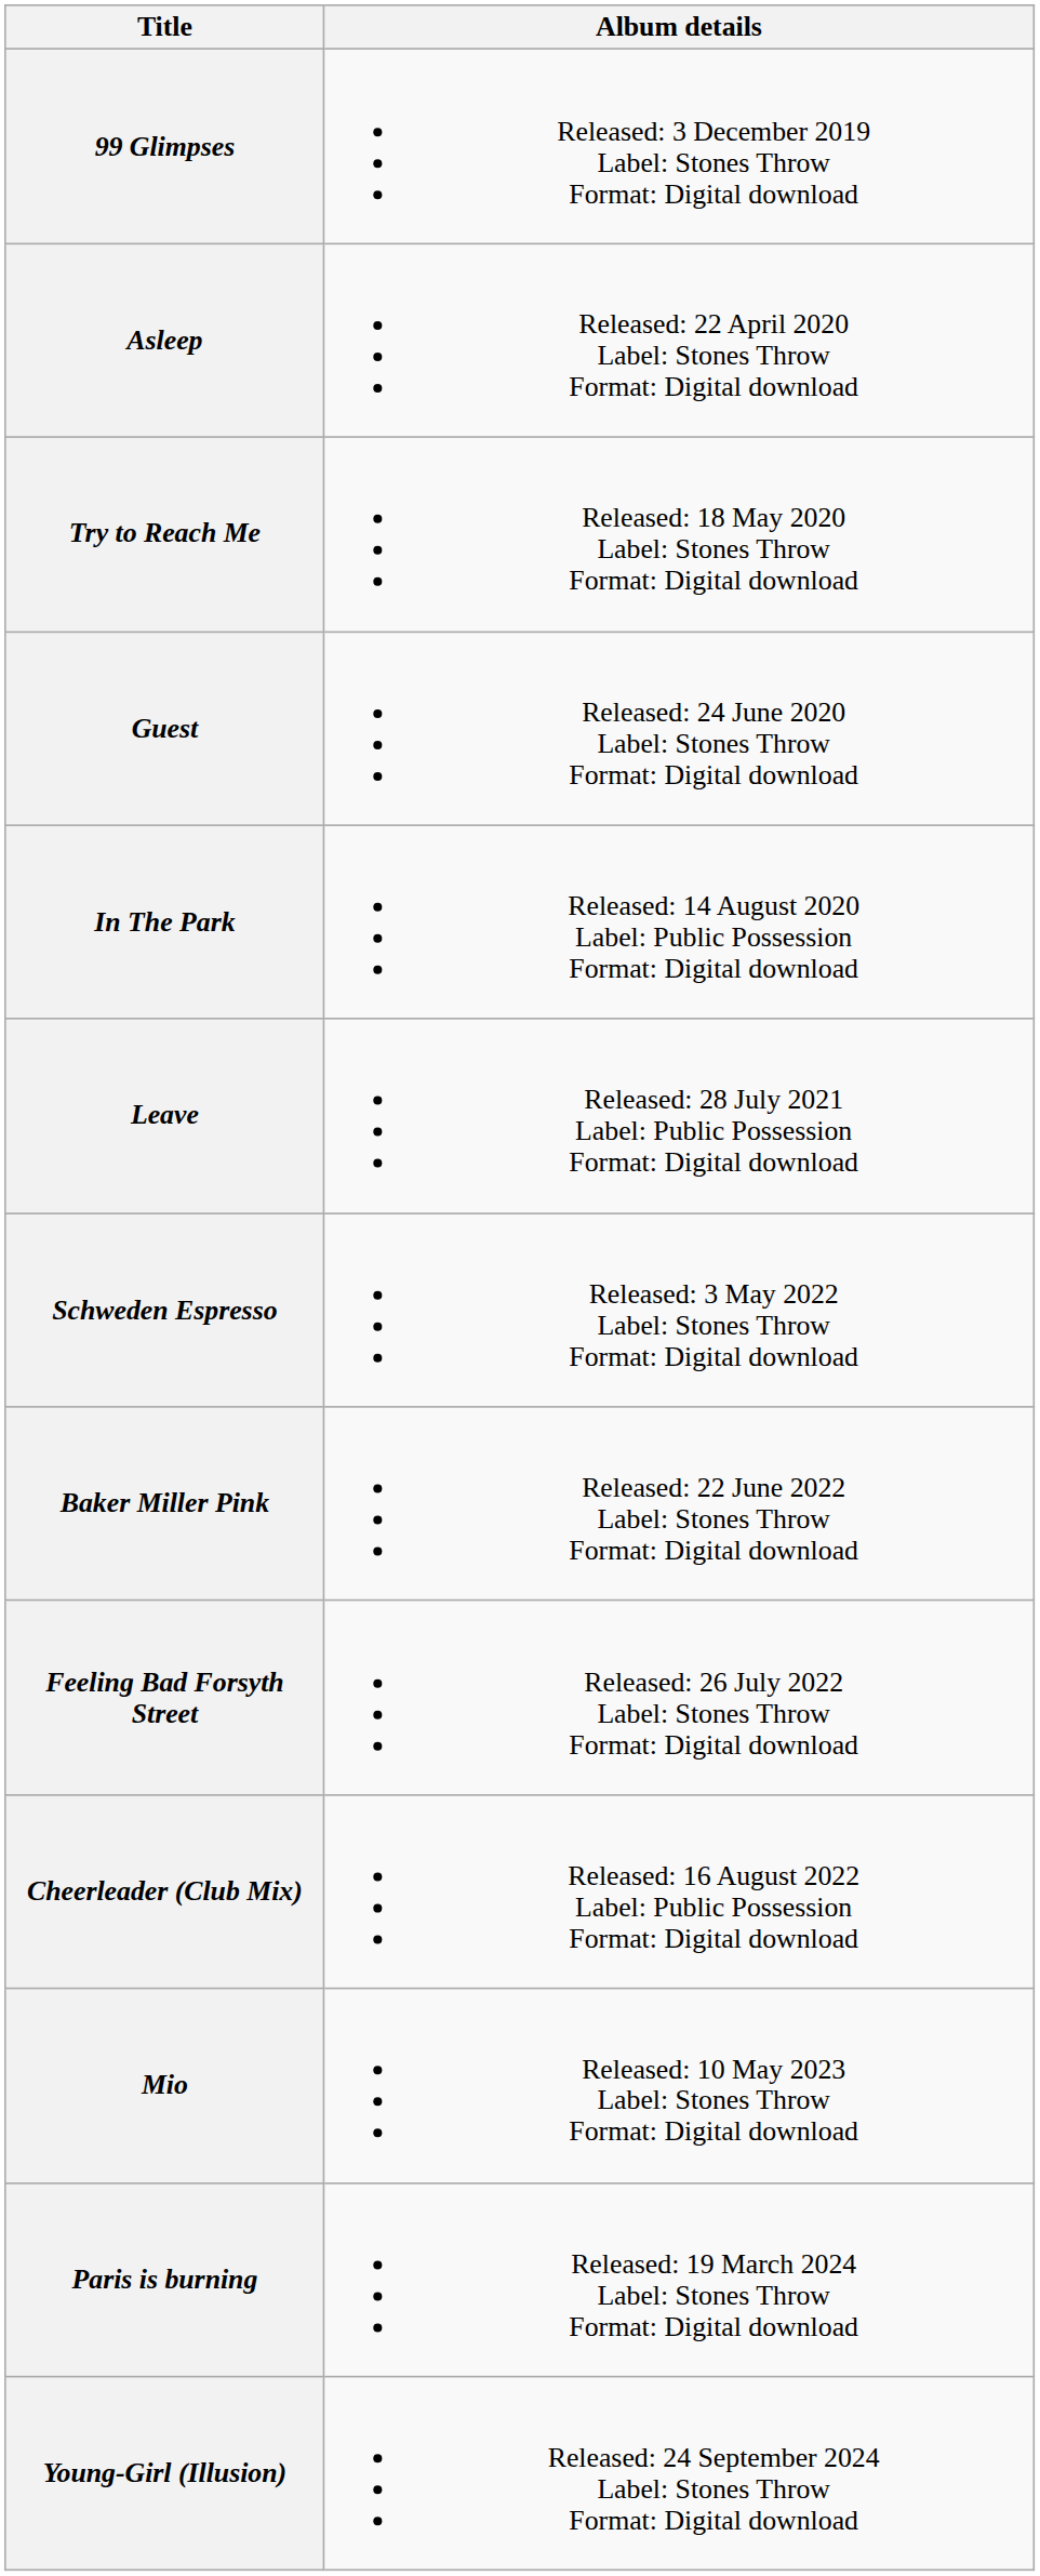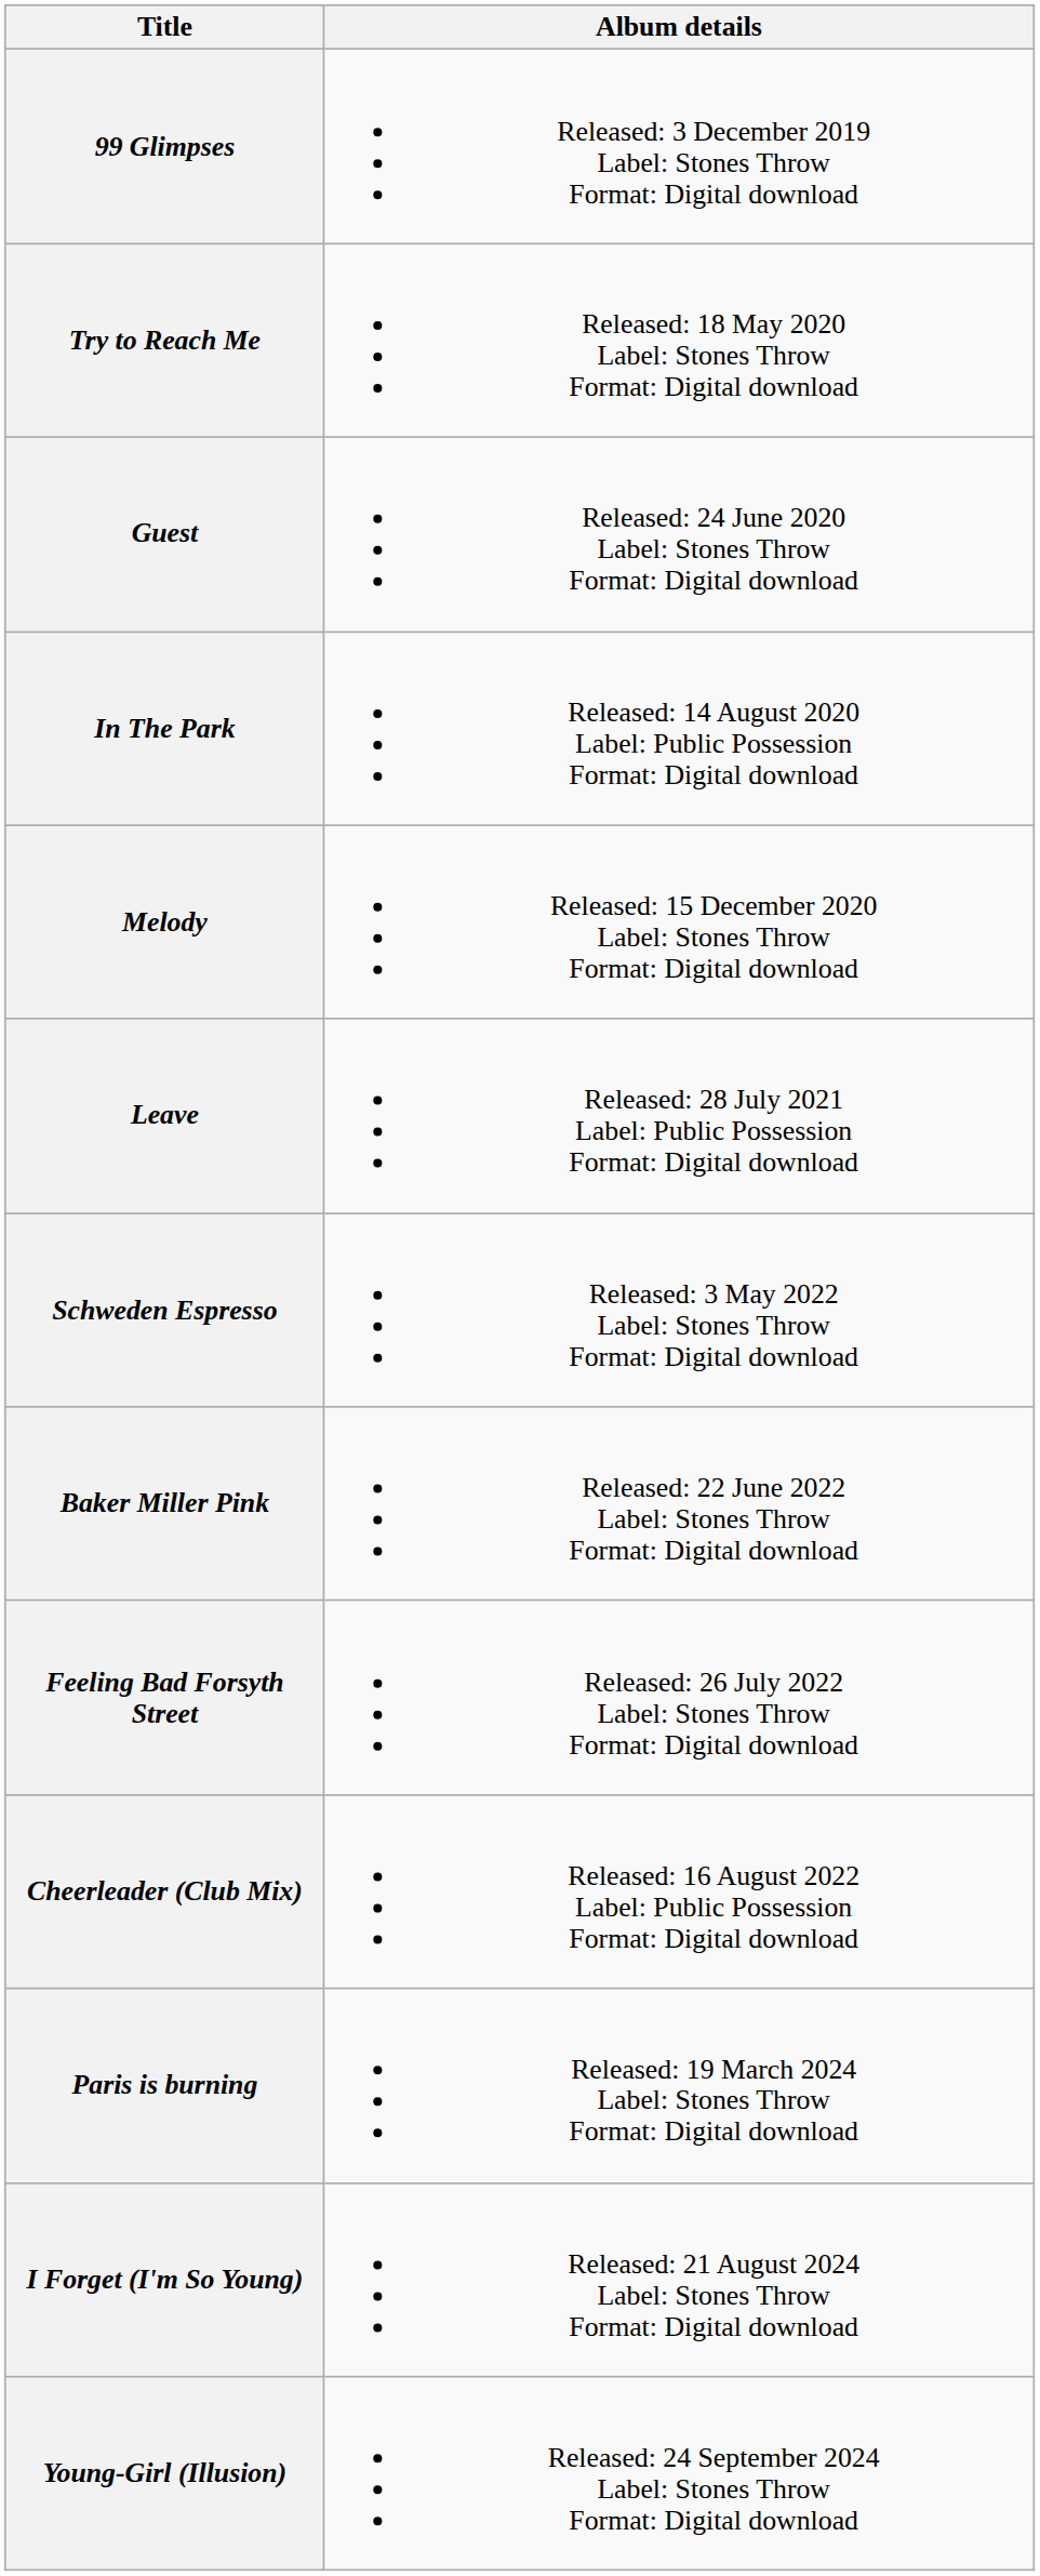- row: Asleep | Released: 22 April 2020 Label: Stones Throw Format: Digital download
+ row: Melody | Released: 15 December 2020 Label: Stones Throw Format: Digital download
- row: Mio | Released: 10 May 2023 Label: Stones Throw Format: Digital download
+ row: I Forget (I'm So Young) | Released: 21 August 2024 Label: Stones Throw Format: Digital download
